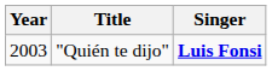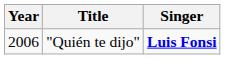"Quién te dijo" | Year: 2003 -> 2006
